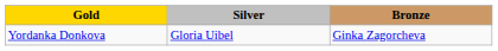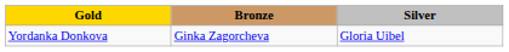columns swapped: Silver <-> Bronze
